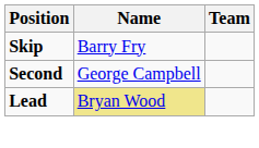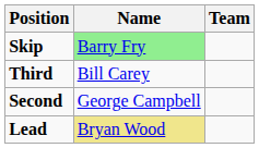Skip | Name: no background -> lightgreen background
+ row: Third | Bill Carey
